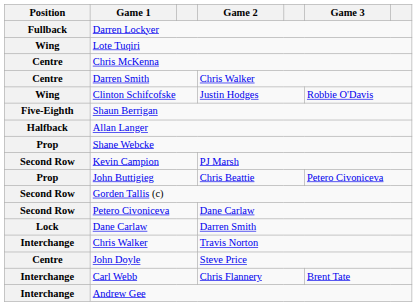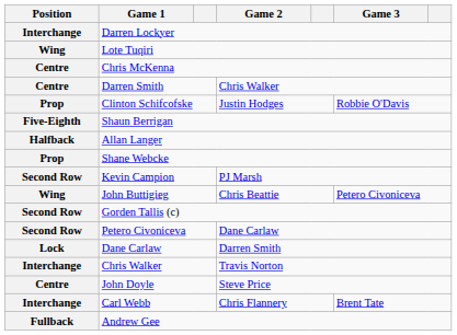Darren Lockyer | Position: Fullback -> Interchange
Clinton Schifcofske | Position: Wing -> Prop
John Buttigieg | Position: Prop -> Wing
Andrew Gee | Position: Interchange -> Fullback
